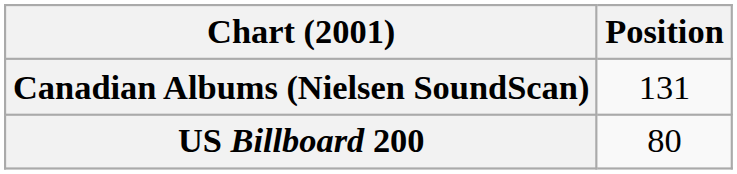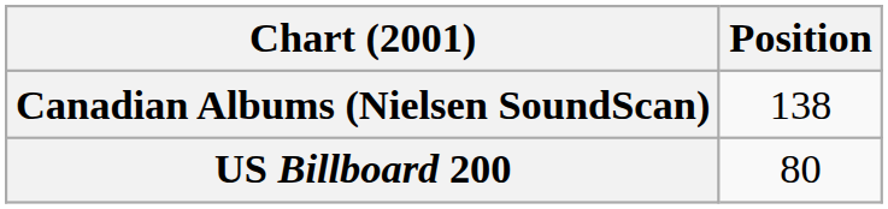Canadian Albums (Nielsen SoundScan) | Position: 131 -> 138
